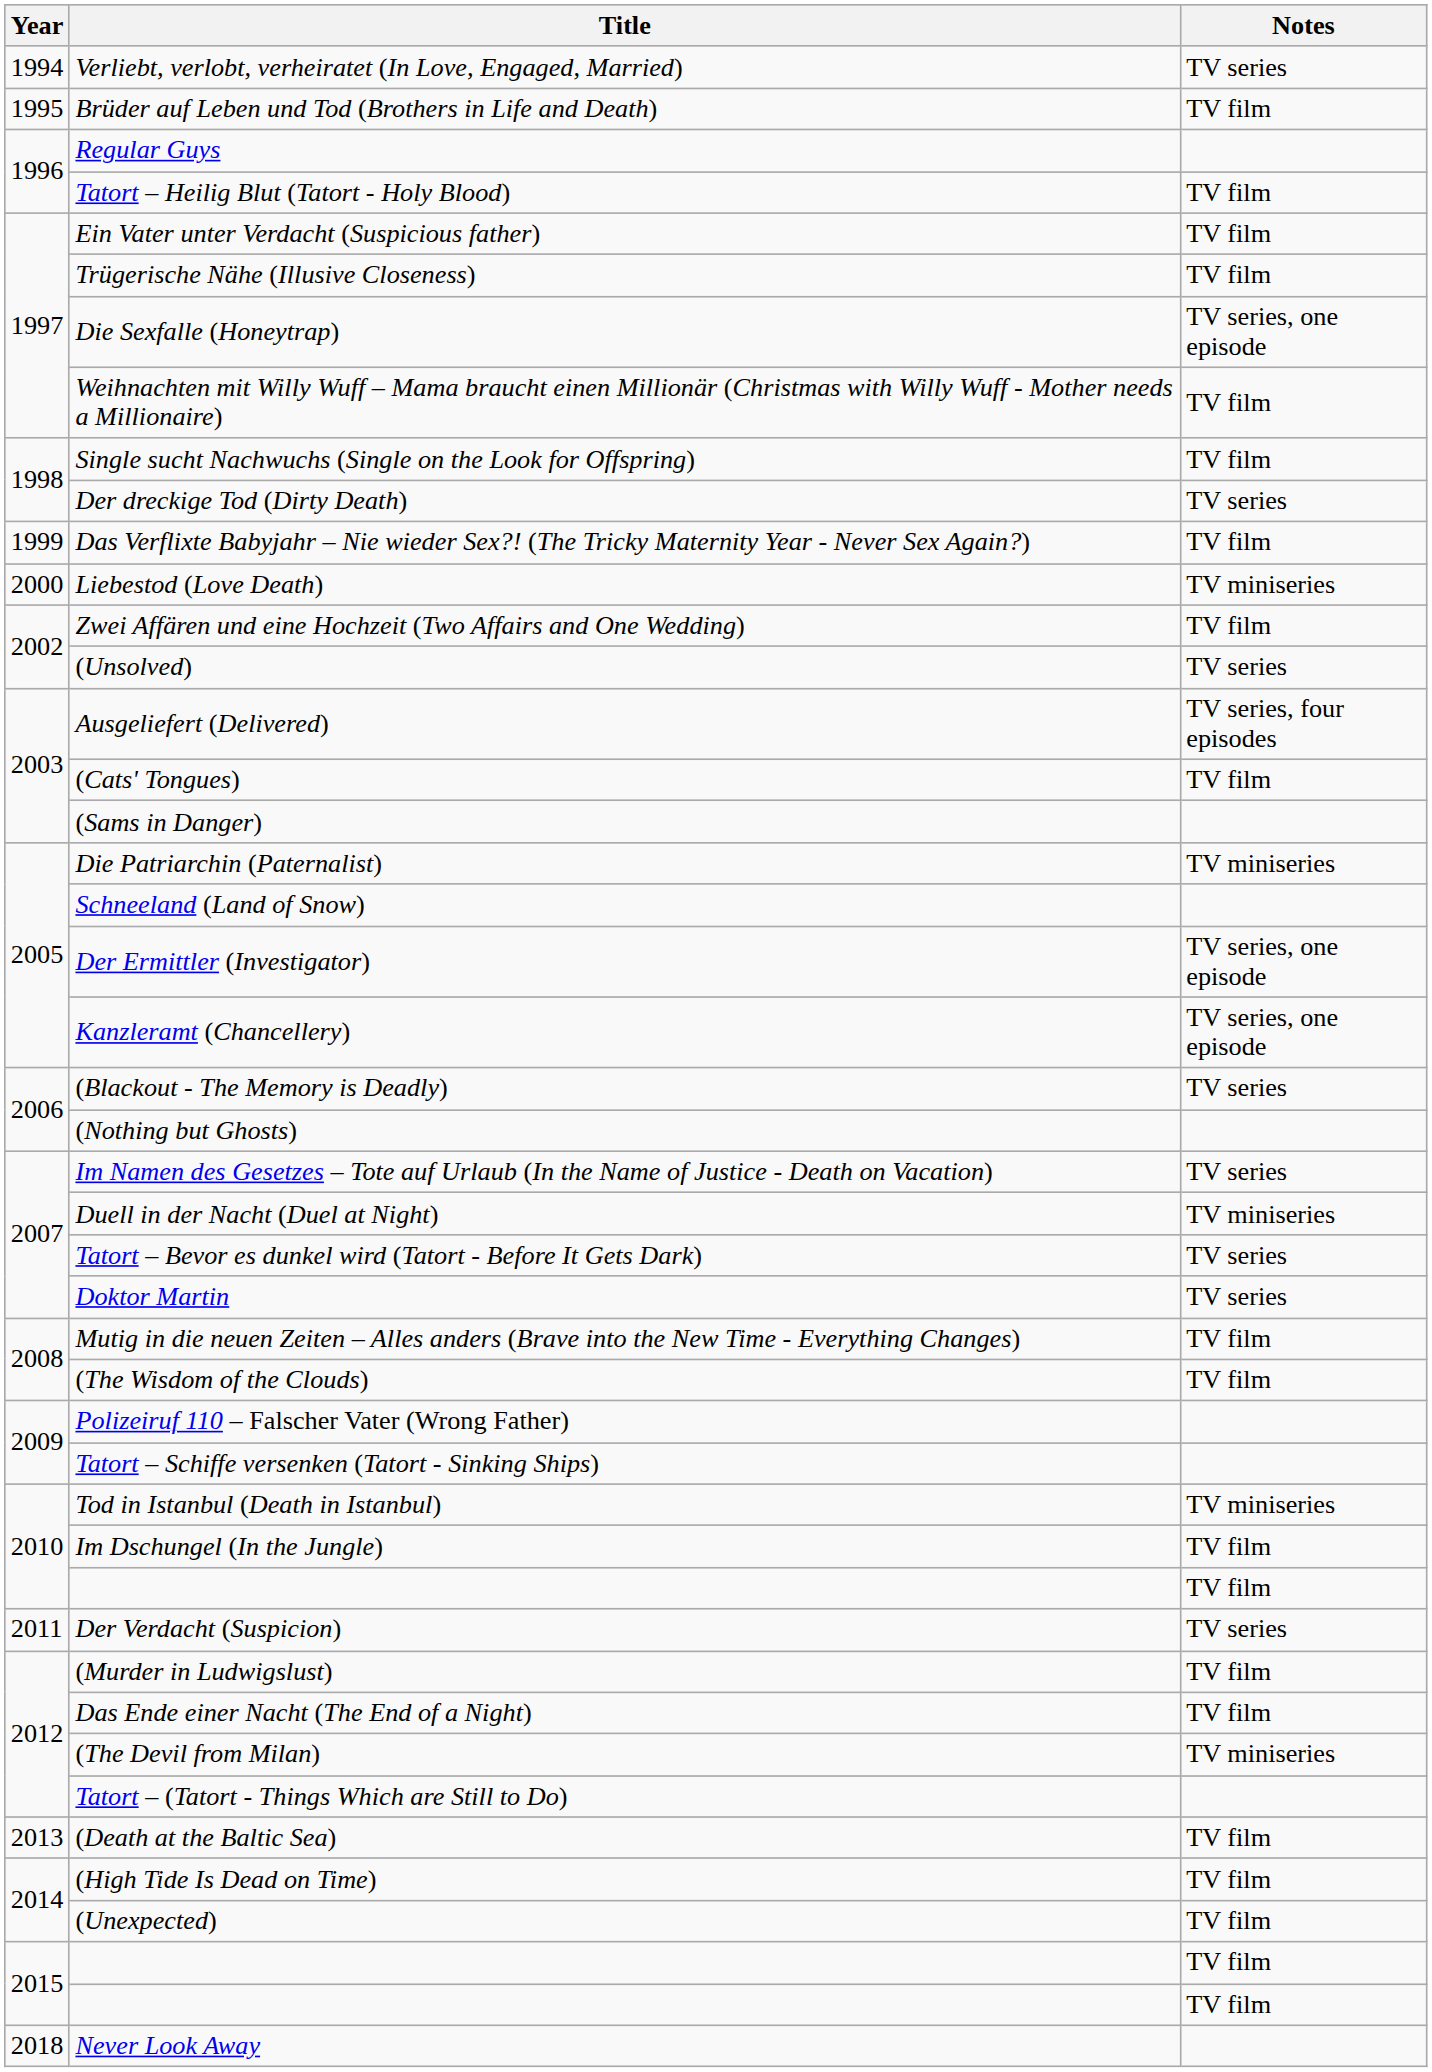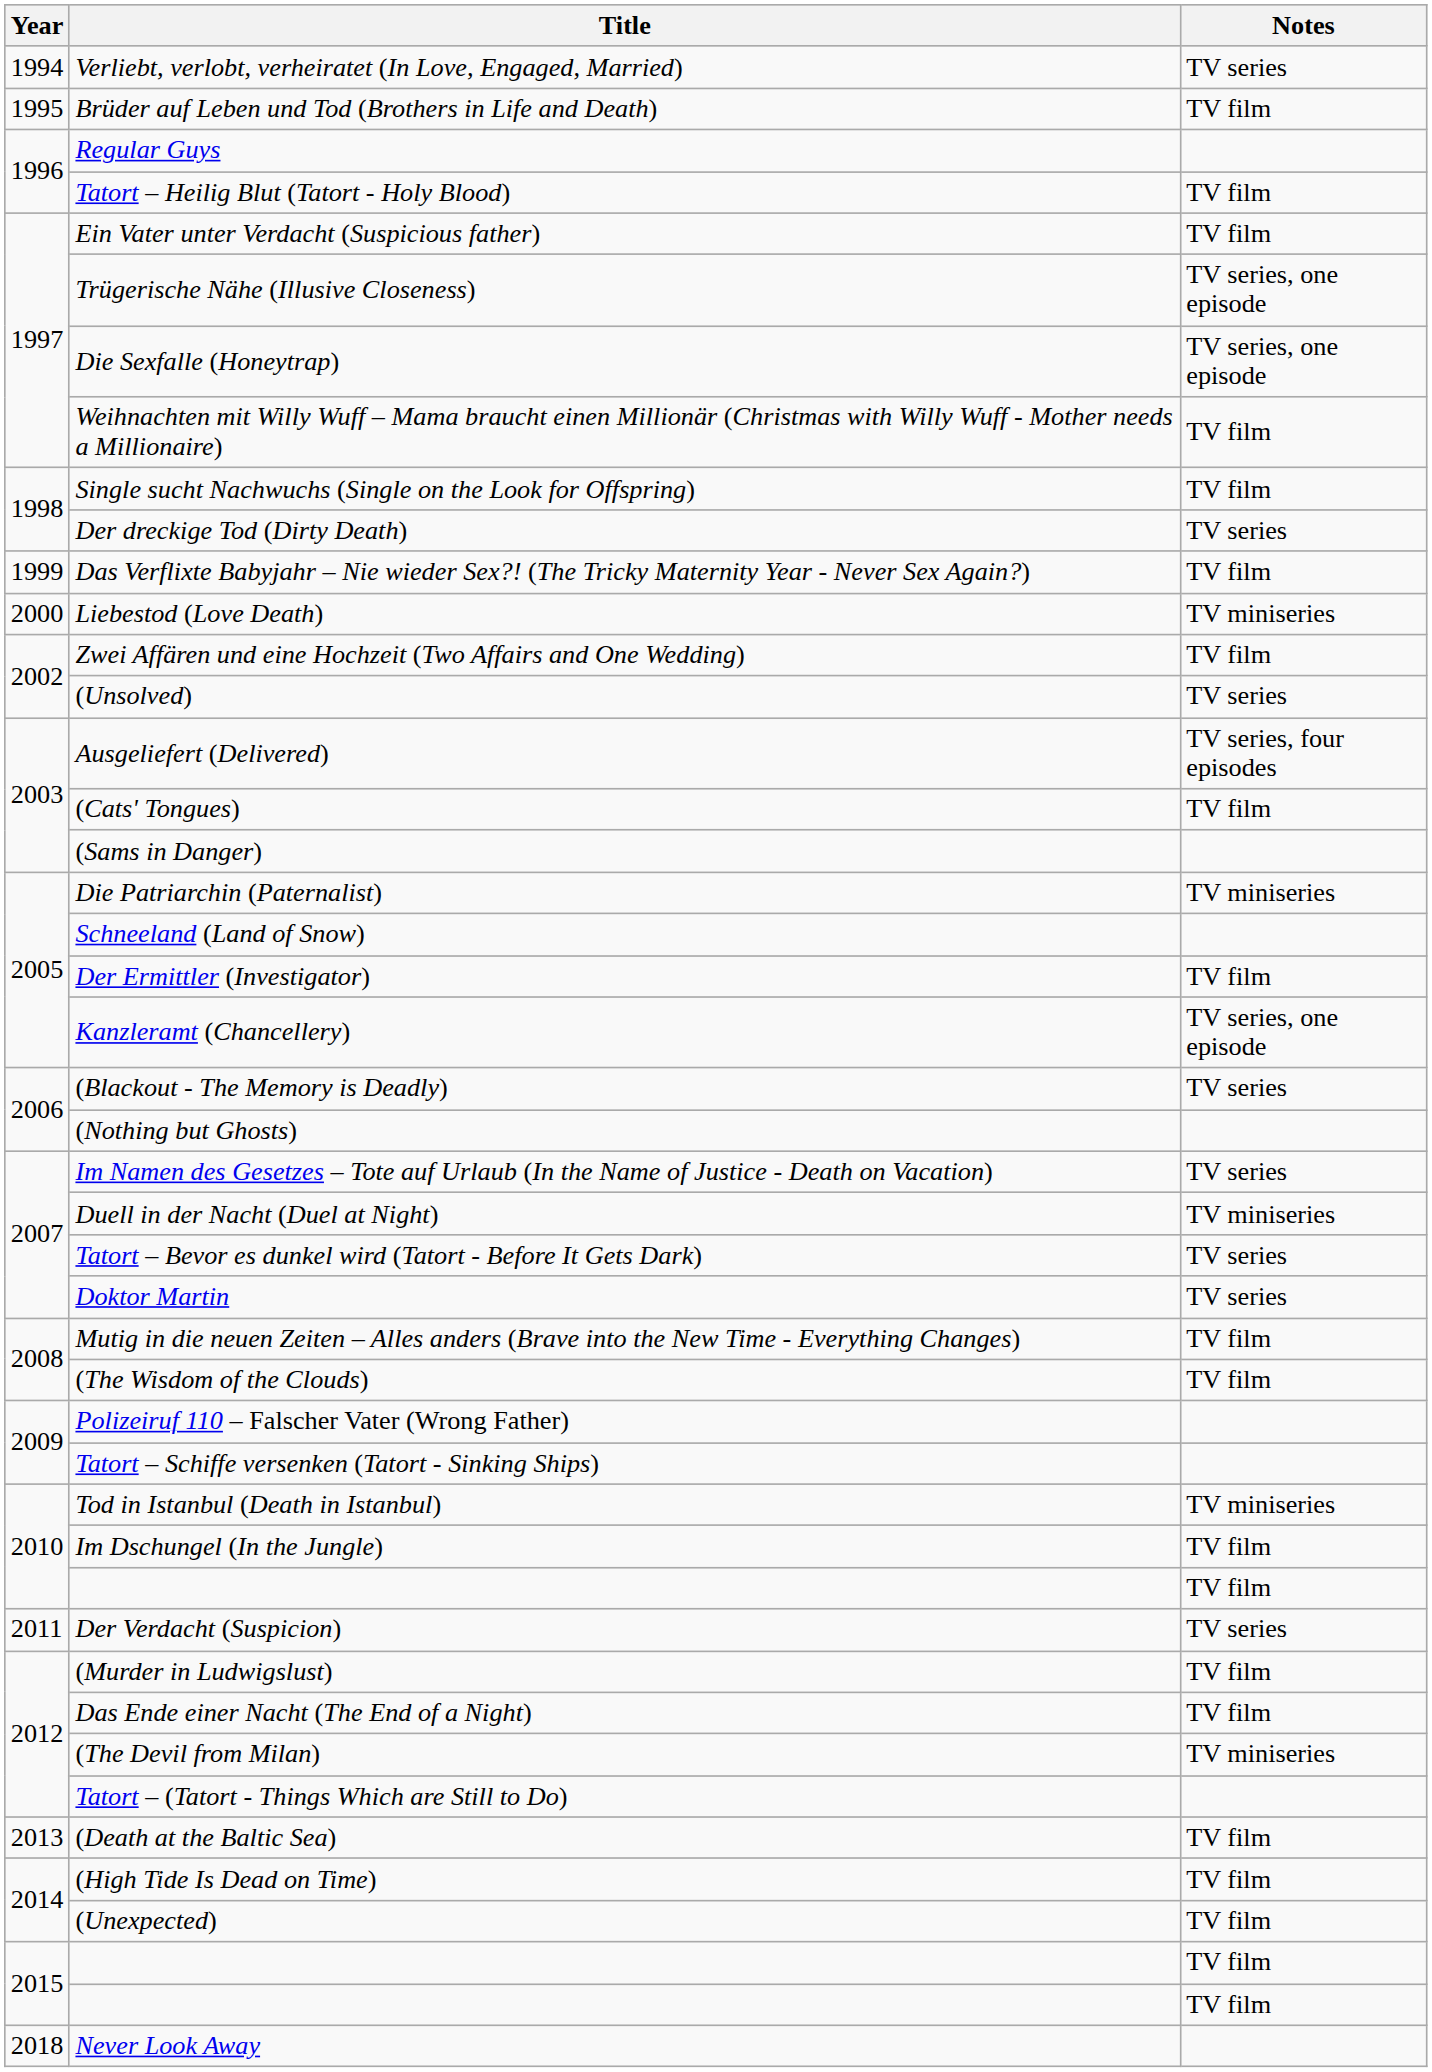Trügerische Nähe (Illusive Closeness) | Notes: TV film -> TV series, one episode
Der Ermittler (Investigator) | Notes: TV series, one episode -> TV film
